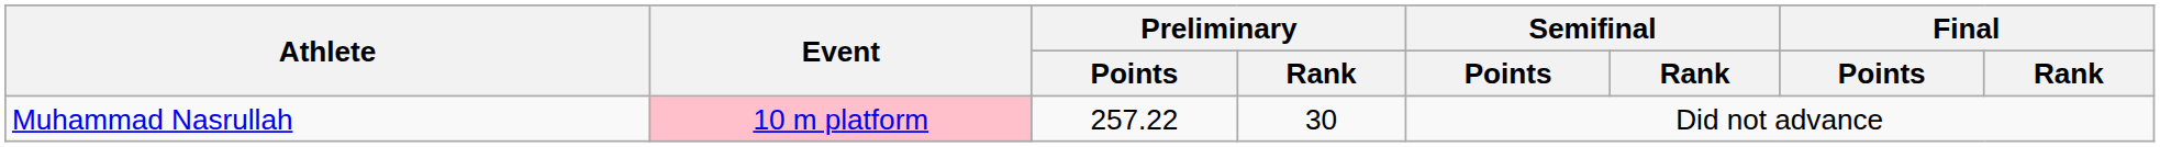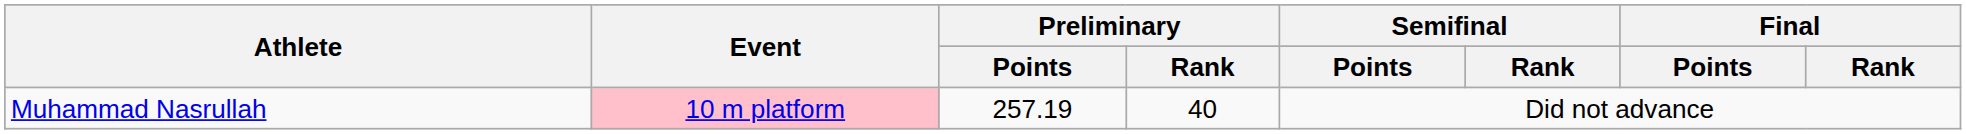Muhammad Nasrullah | Preliminary / Points: 257.22 -> 257.19
Muhammad Nasrullah | Preliminary / Rank: 30 -> 40
